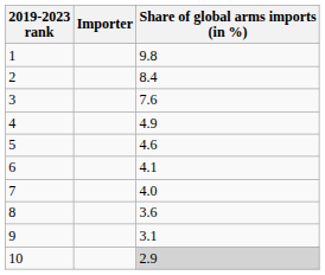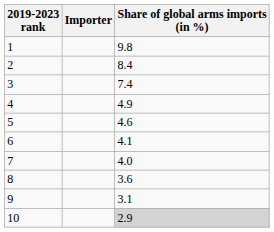3 | Share of global arms imports (in %): 7.6 -> 7.4
